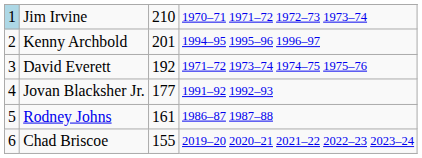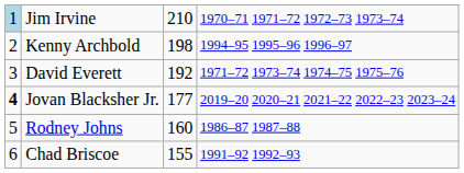Kenny Archbold | column 3: 201 -> 198
Jovan Blacksher Jr. | column 1: normal -> bold
Jovan Blacksher Jr. | column 4: 1991–92 1992–93 -> 2019–20 2020–21 2021–22 2022–23 2023–24
Rodney Johns | column 3: 161 -> 160
Chad Briscoe | column 4: 2019–20 2020–21 2021–22 2022–23 2023–24 -> 1991–92 1992–93
